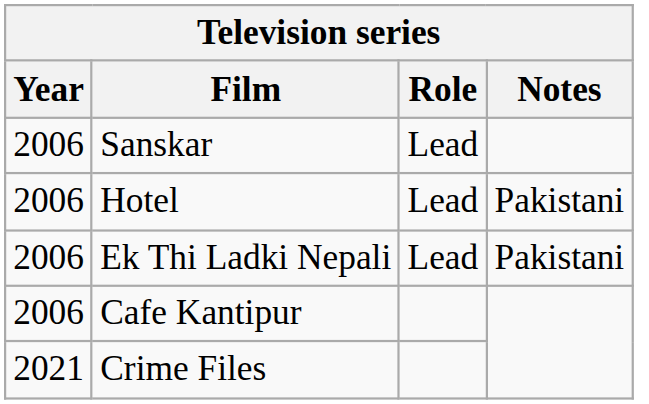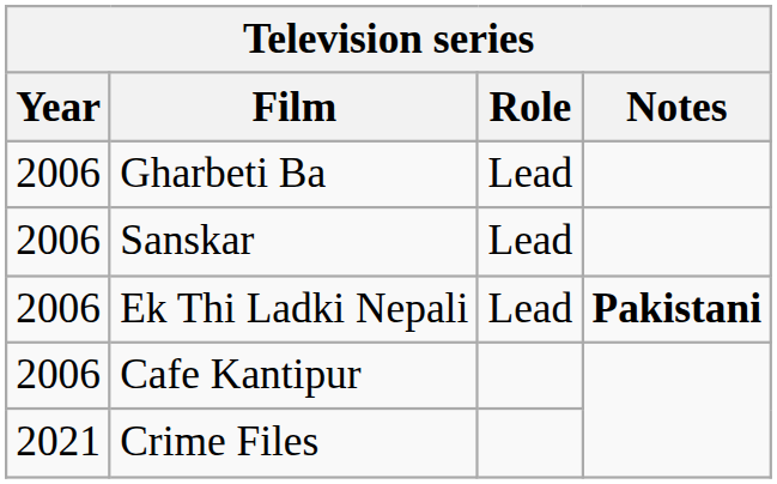+ row: 2006 | Gharbeti Ba | Lead
- row: 2006 | Hotel | Lead | Pakistani
Ek Thi Ladki Nepali | Notes: normal -> bold
